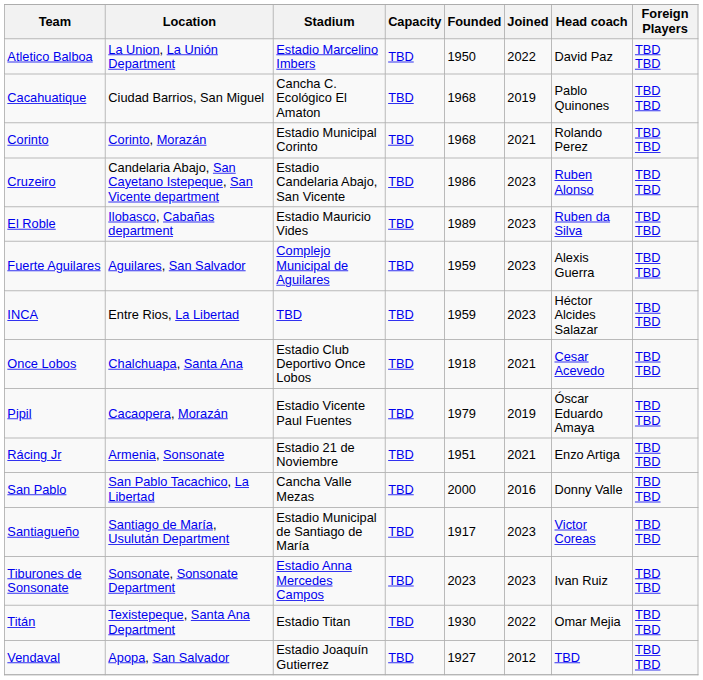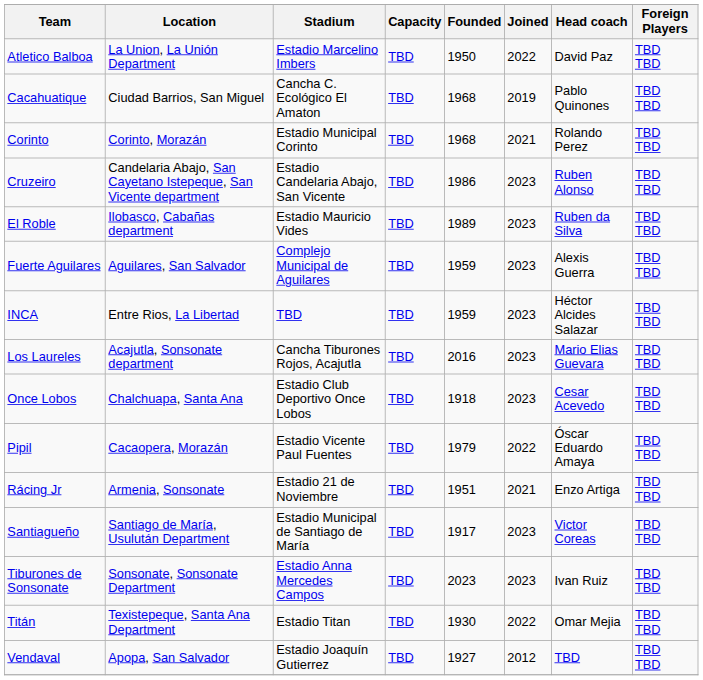+ row: Los Laureles | Acajutla, Sonsonate department | Cancha Tiburones Rojos, Acajutla | TBD | 2016 | 2023 | Mario Elias Guevara | TBD TBD
Once Lobos | Joined: 2021 -> 2023
Pipil | Joined: 2019 -> 2022
- row: San Pablo | San Pablo Tacachico, La Libertad | Cancha Valle Mezas | TBD | 2000 | 2016 | Donny Valle | TBD TBD
